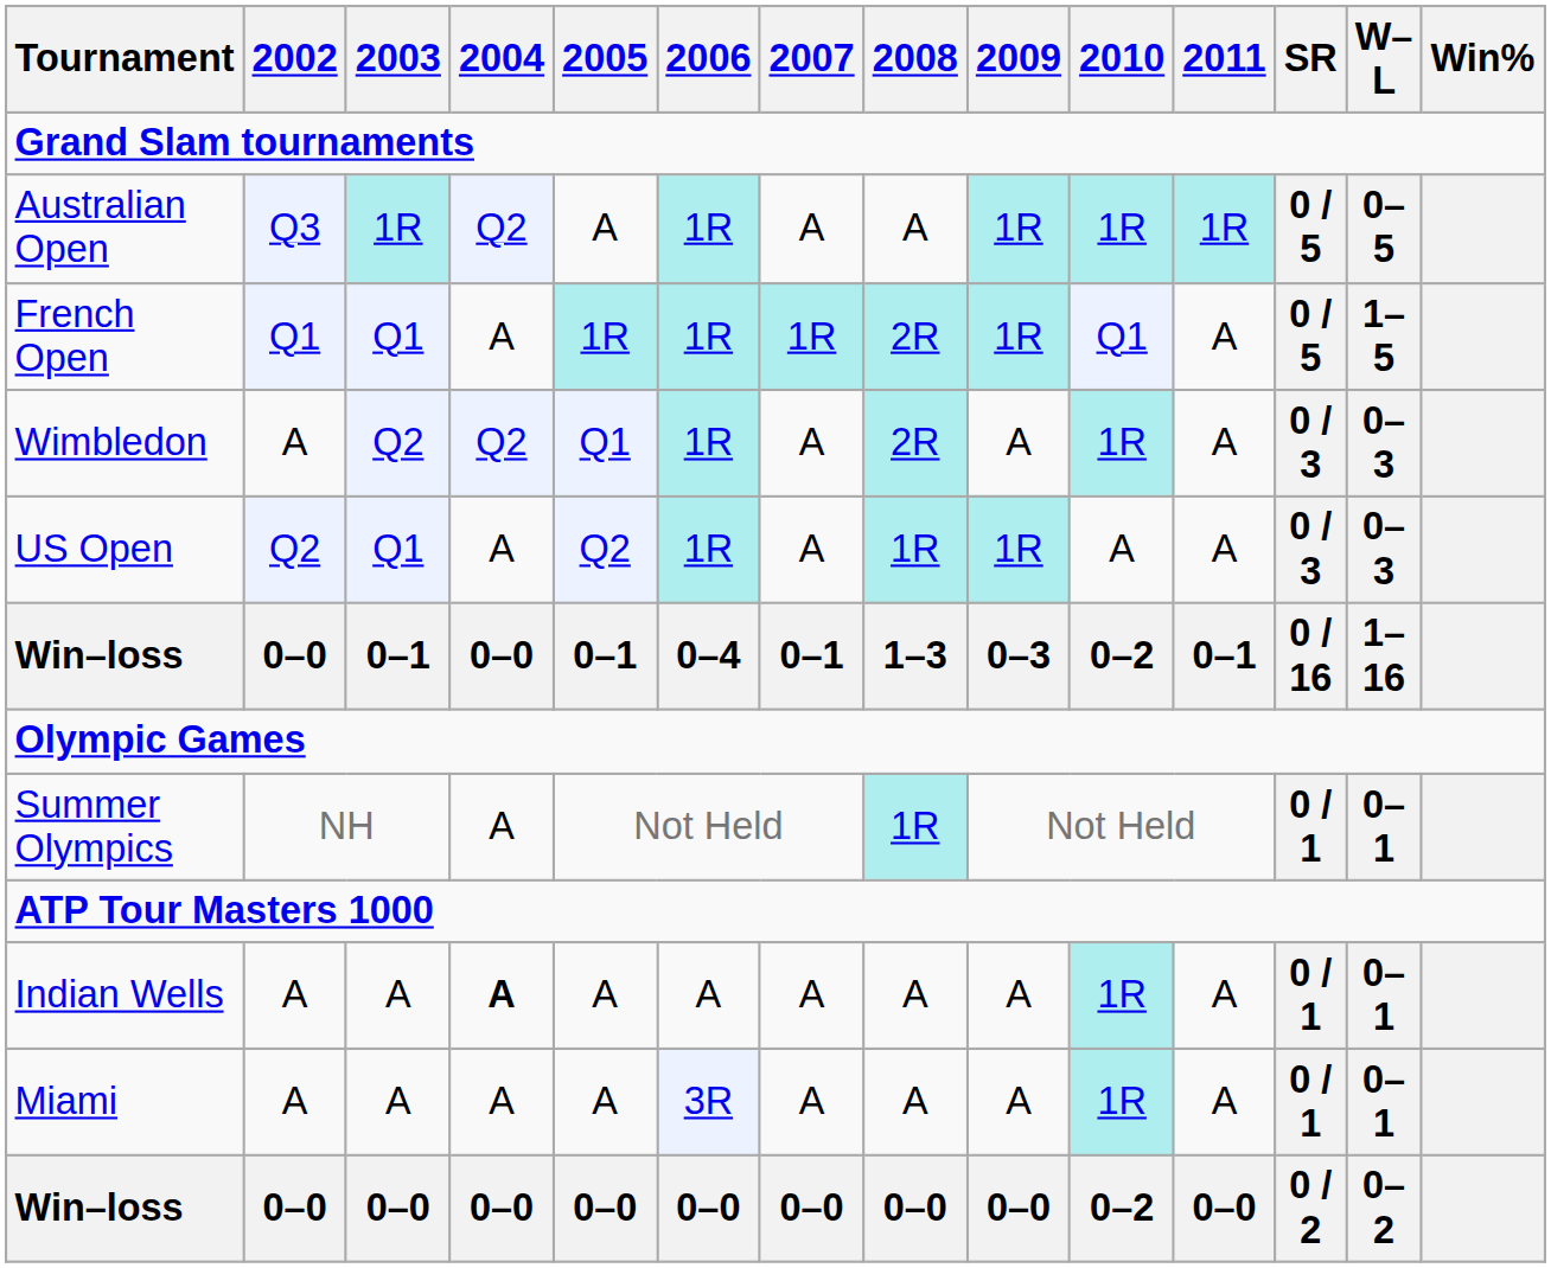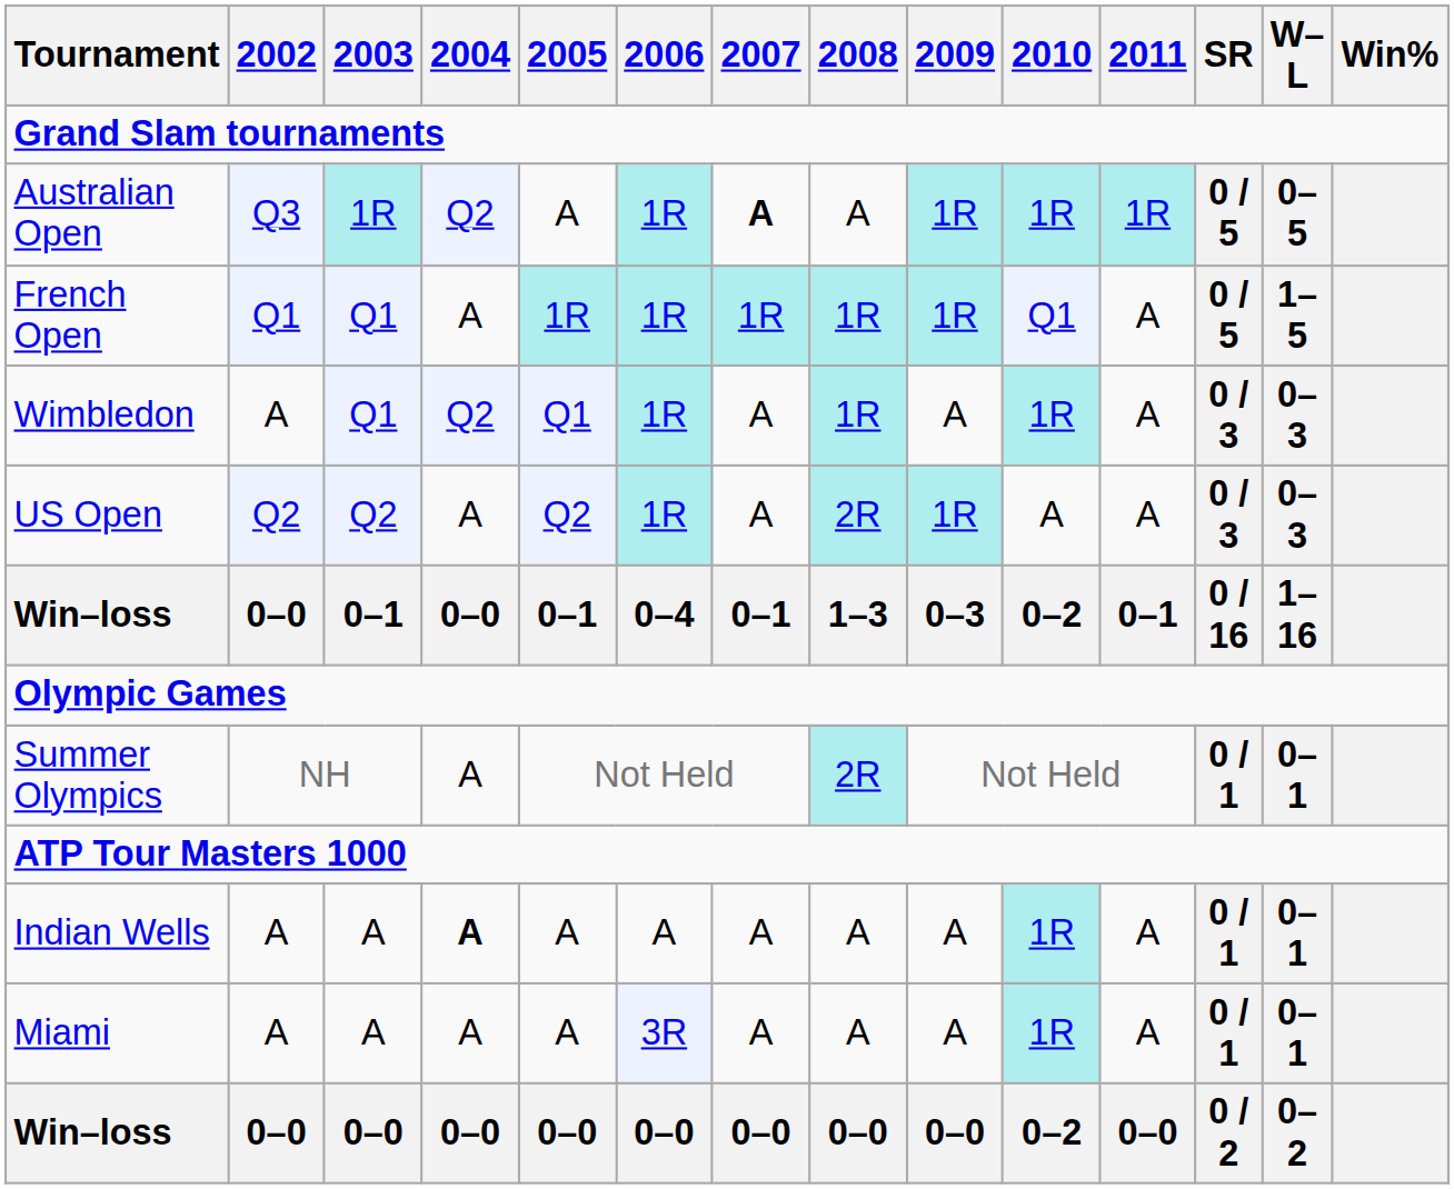Australian Open | 2007: normal -> bold
French Open | 2008: 2R -> 1R
Wimbledon | 2003: Q2 -> Q1
Wimbledon | 2008: 2R -> 1R
US Open | 2003: Q1 -> Q2
US Open | 2008: 1R -> 2R
Summer Olympics | 2008: 1R -> 2R
